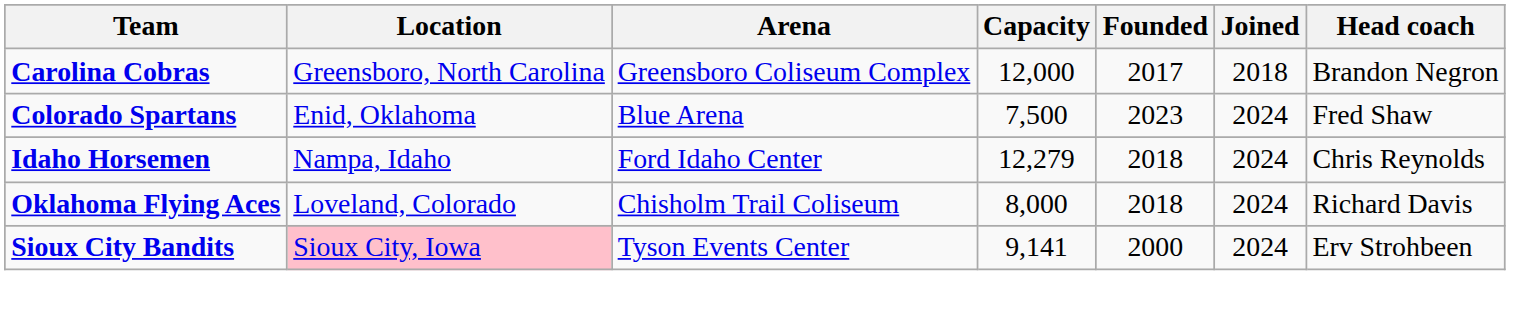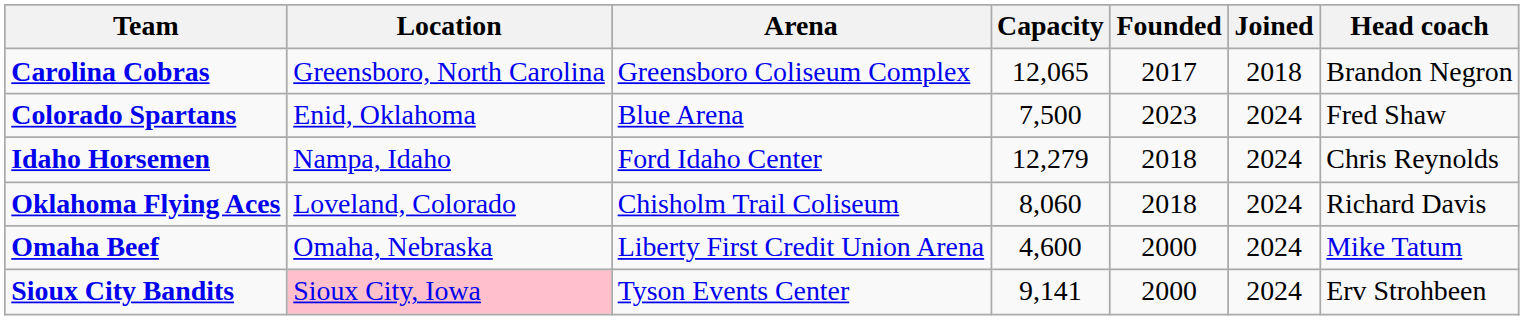Carolina Cobras | Capacity: 12,000 -> 12,065
Oklahoma Flying Aces | Capacity: 8,000 -> 8,060
+ row: Omaha Beef | Omaha, Nebraska | Liberty First Credit Union Arena | 4,600 | 2000 | 2024 | Mike Tatum
